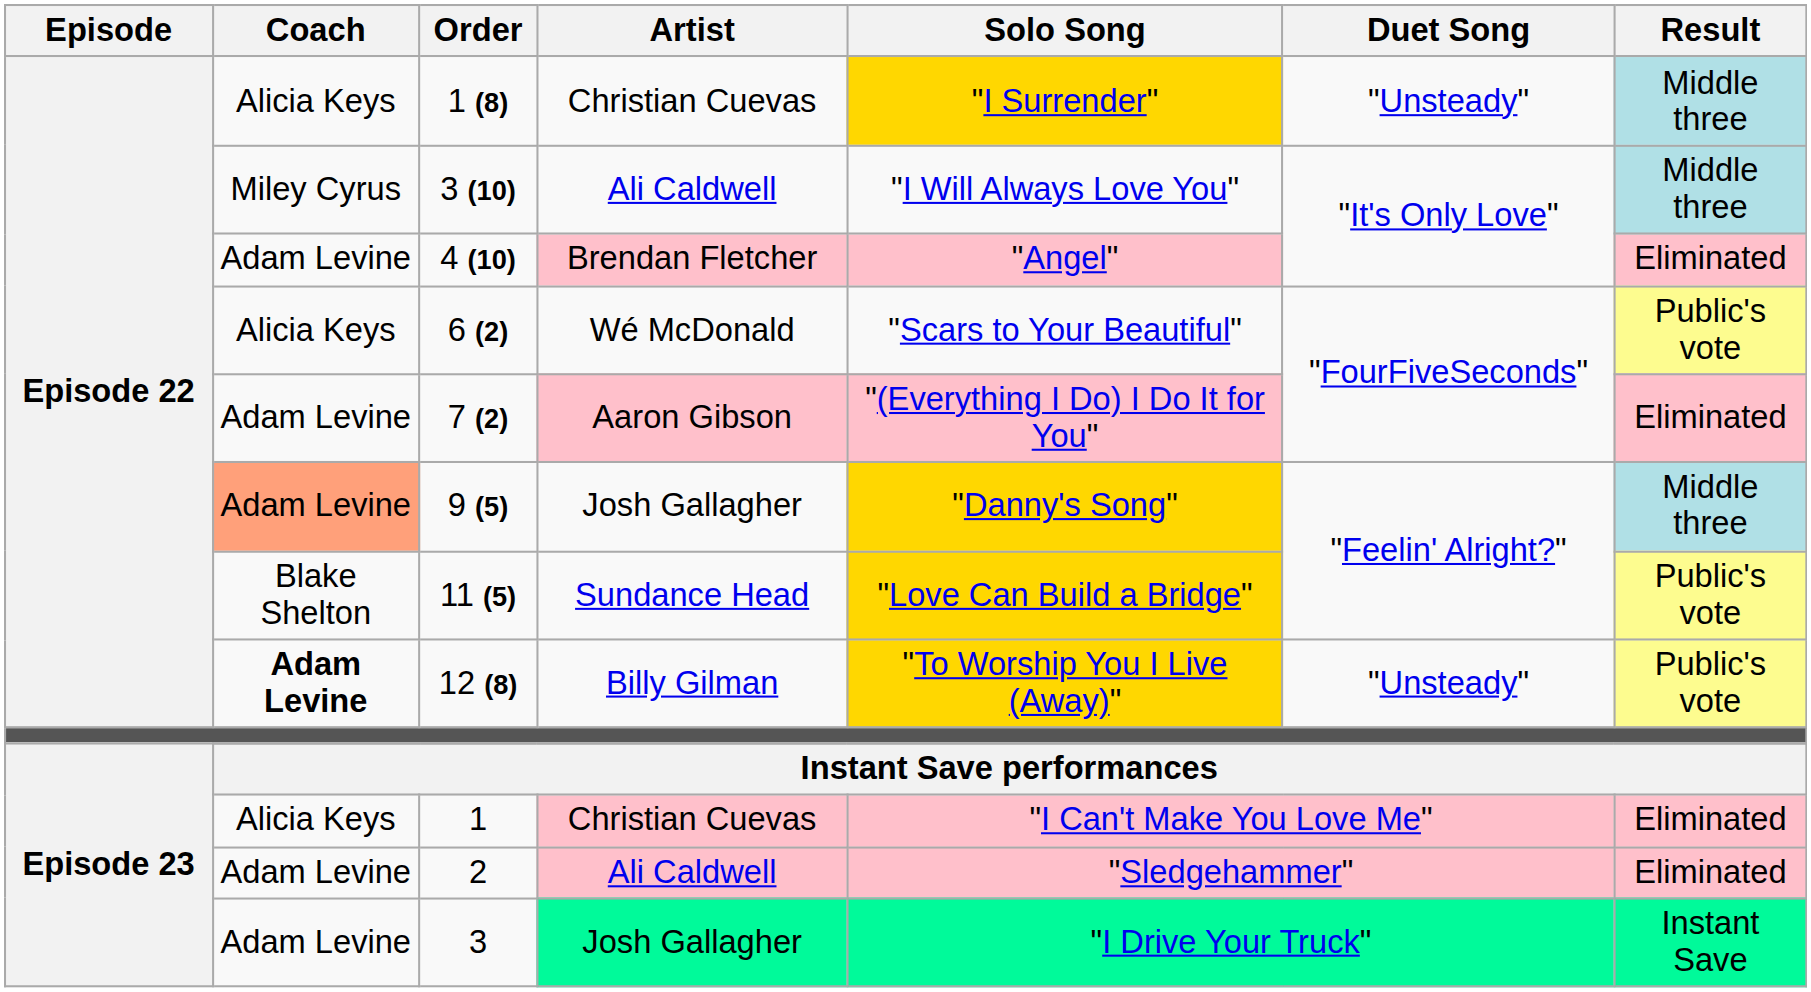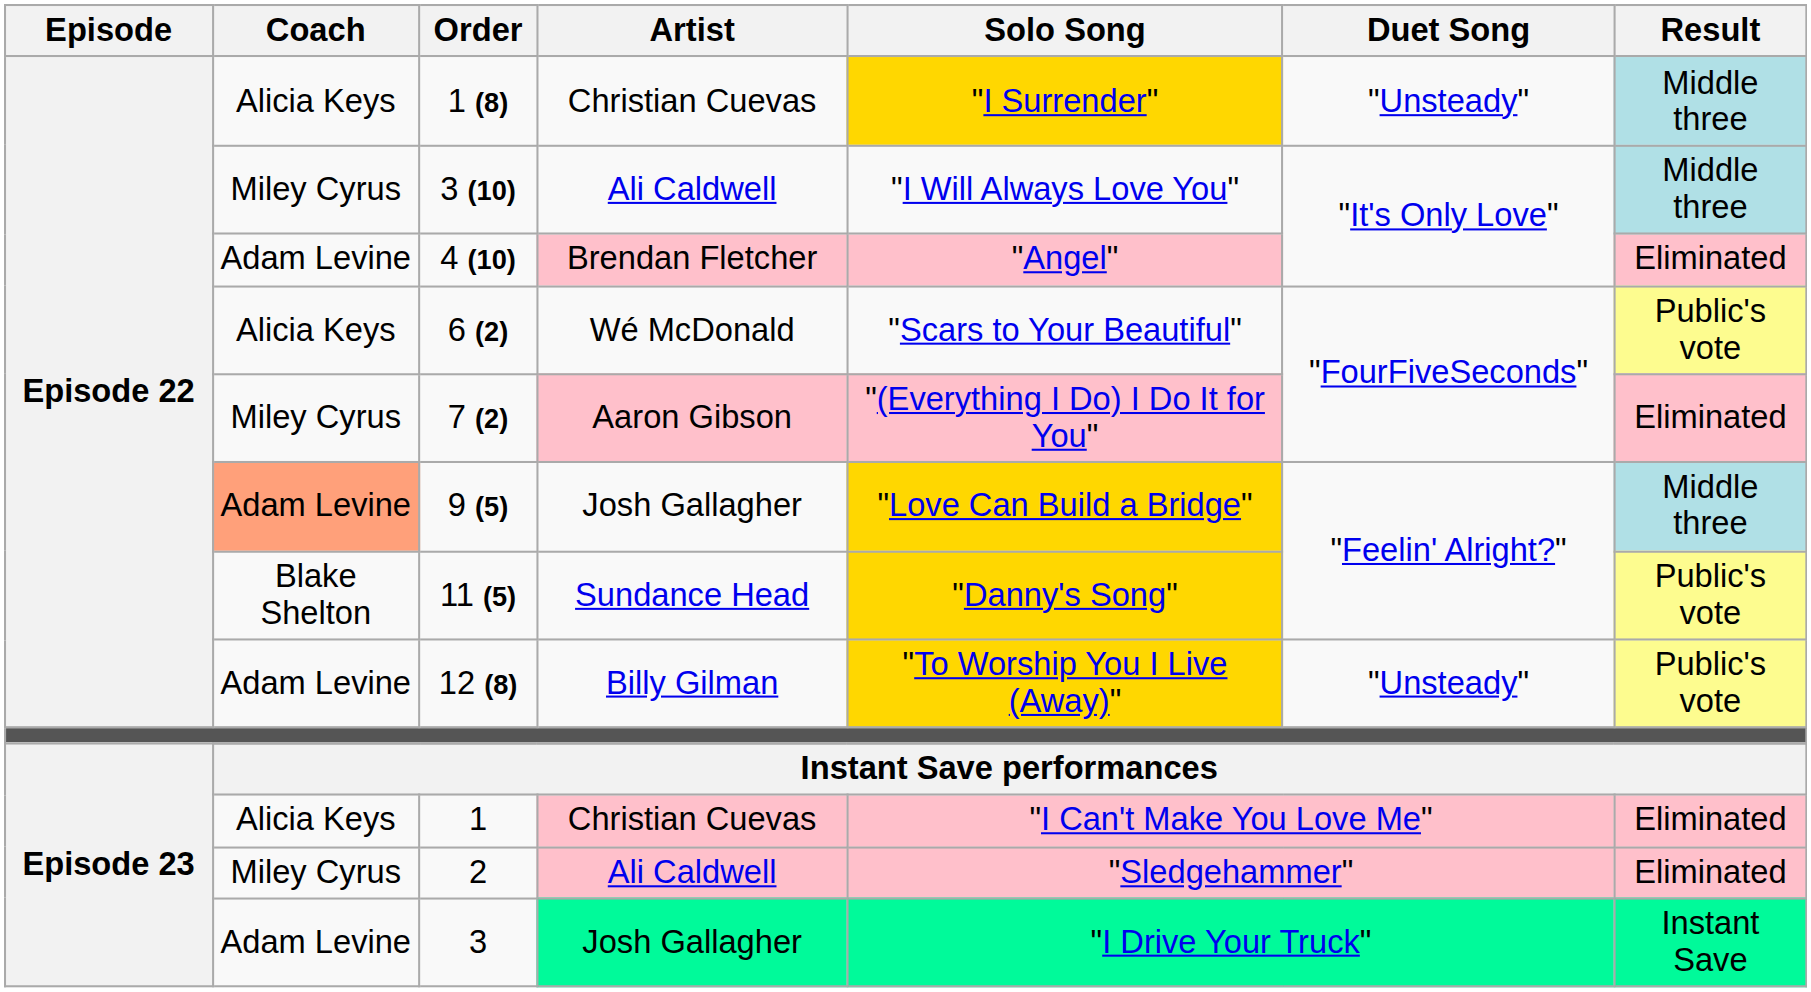7 (2) | Coach: Adam Levine -> Miley Cyrus
9 (5) | Solo Song: "Danny's Song" -> "Love Can Build a Bridge"
11 (5) | Solo Song: "Love Can Build a Bridge" -> "Danny's Song"
12 (8) | Coach: bold -> normal
2 | Coach: Adam Levine -> Miley Cyrus
